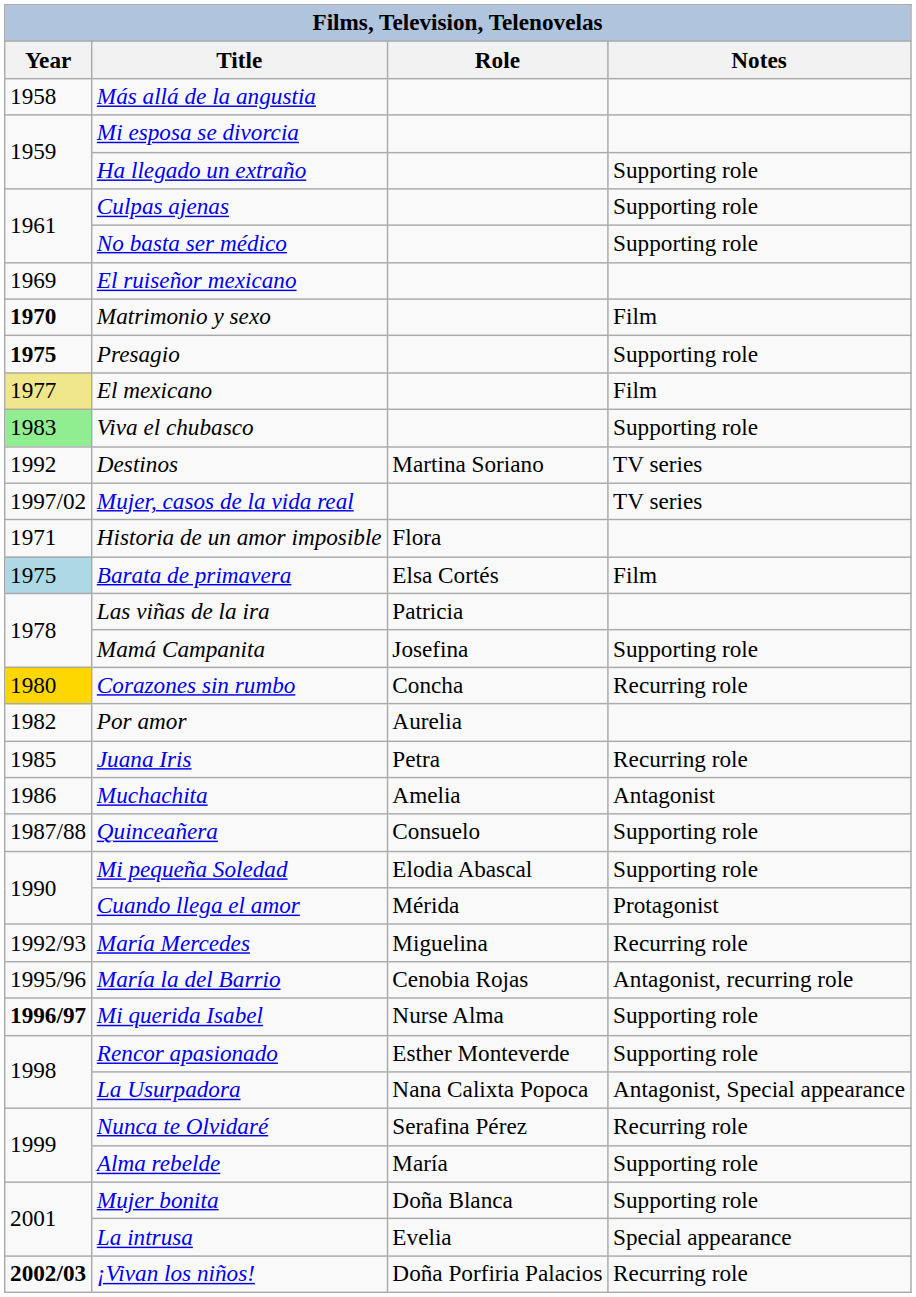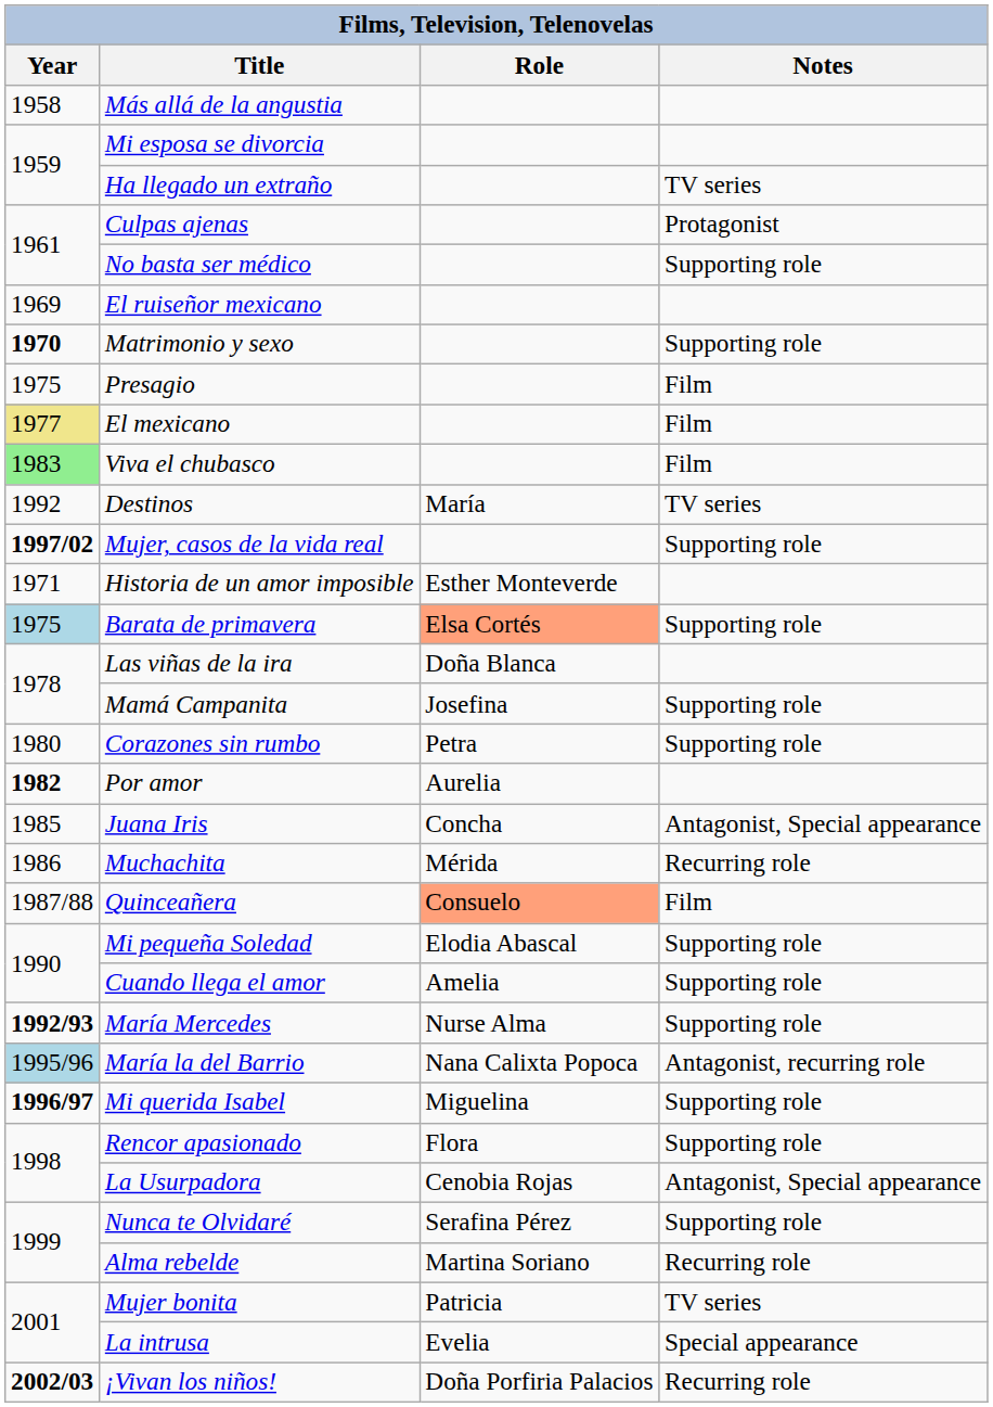Ha llegado un extraño | Notes: Supporting role -> TV series
Culpas ajenas | Notes: Supporting role -> Protagonist
Matrimonio y sexo | Notes: Film -> Supporting role
Presagio | Year: bold -> normal
Presagio | Notes: Supporting role -> Film
Viva el chubasco | Notes: Supporting role -> Film
Destinos | Role: Martina Soriano -> María
Mujer, casos de la vida real | Year: normal -> bold
Mujer, casos de la vida real | Notes: TV series -> Supporting role
Historia de un amor imposible | Role: Flora -> Esther Monteverde
Barata de primavera | Role: no background -> lightsalmon background
Barata de primavera | Notes: Film -> Supporting role
Las viñas de la ira | Role: Patricia -> Doña Blanca
Corazones sin rumbo | Year: gold background -> no background
Corazones sin rumbo | Role: Concha -> Petra
Corazones sin rumbo | Notes: Recurring role -> Supporting role
Por amor | Year: normal -> bold
Juana Iris | Role: Petra -> Concha
Juana Iris | Notes: Recurring role -> Antagonist, Special appearance
Muchachita | Role: Amelia -> Mérida
Muchachita | Notes: Antagonist -> Recurring role
Quinceañera | Role: no background -> lightsalmon background
Quinceañera | Notes: Supporting role -> Film
Cuando llega el amor | Role: Mérida -> Amelia
Cuando llega el amor | Notes: Protagonist -> Supporting role
María Mercedes | Year: normal -> bold
María Mercedes | Role: Miguelina -> Nurse Alma
María Mercedes | Notes: Recurring role -> Supporting role
María la del Barrio | Year: no background -> lightblue background
María la del Barrio | Role: Cenobia Rojas -> Nana Calixta Popoca
Mi querida Isabel | Role: Nurse Alma -> Miguelina
Rencor apasionado | Role: Esther Monteverde -> Flora
La Usurpadora | Role: Nana Calixta Popoca -> Cenobia Rojas
Nunca te Olvidaré | Notes: Recurring role -> Supporting role
Alma rebelde | Role: María -> Martina Soriano
Alma rebelde | Notes: Supporting role -> Recurring role
Mujer bonita | Role: Doña Blanca -> Patricia
Mujer bonita | Notes: Supporting role -> TV series
